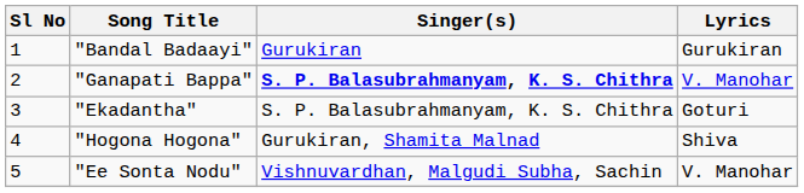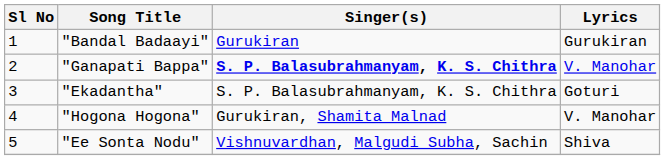"Hogona Hogona" | Lyrics: Shiva -> V. Manohar
"Ee Sonta Nodu" | Lyrics: V. Manohar -> Shiva
